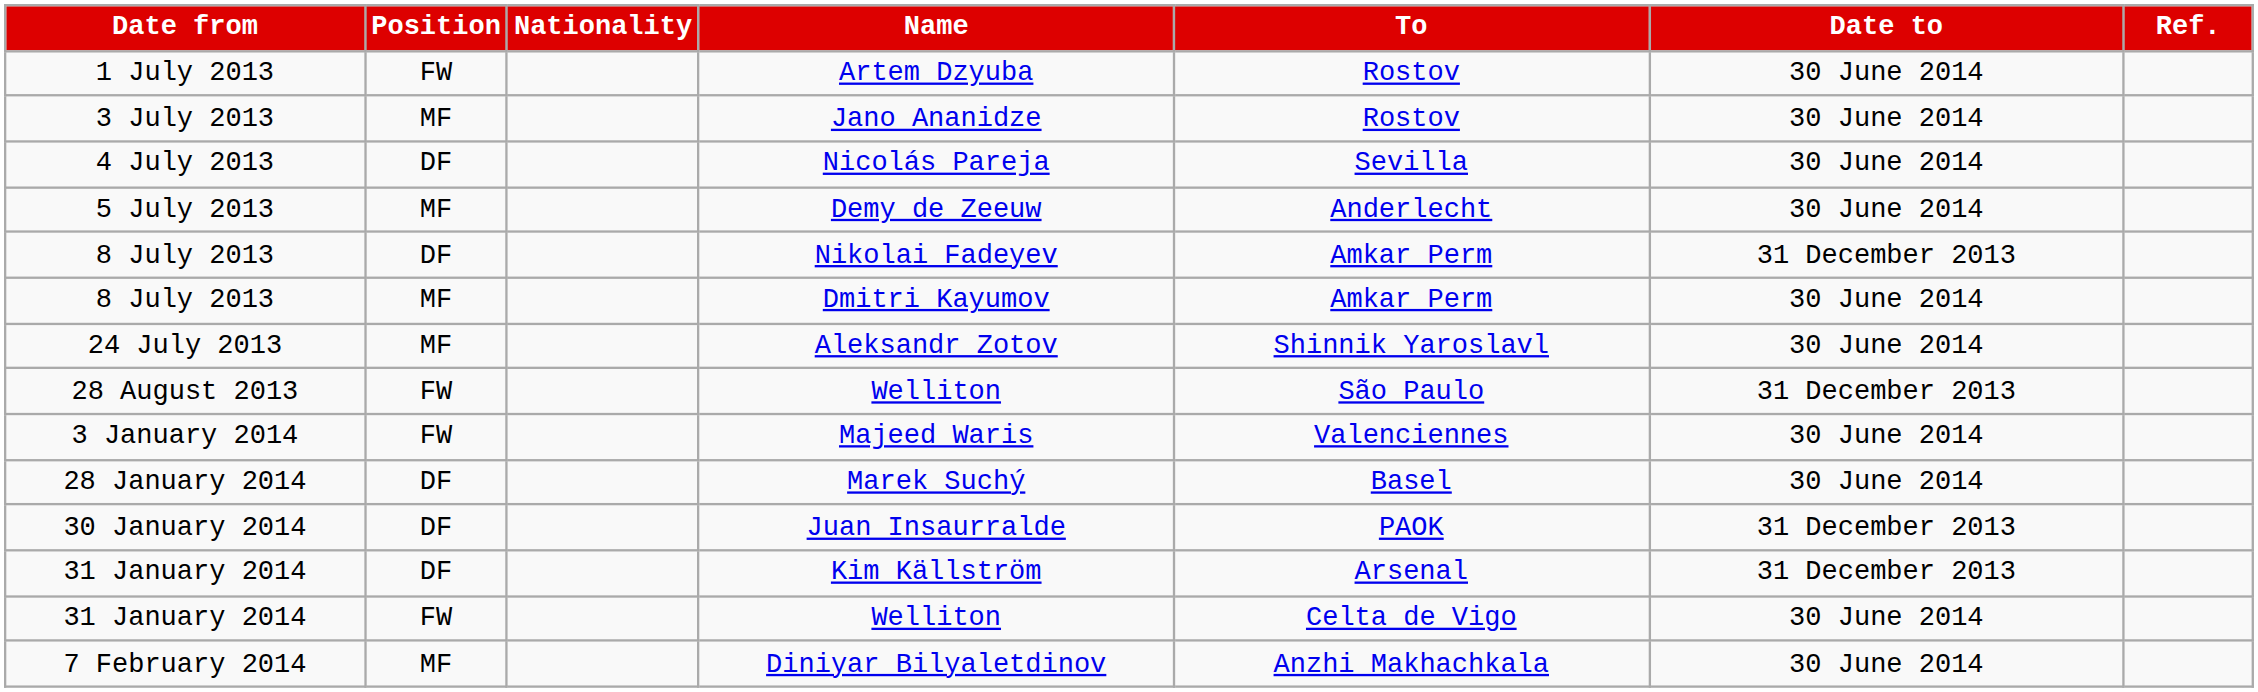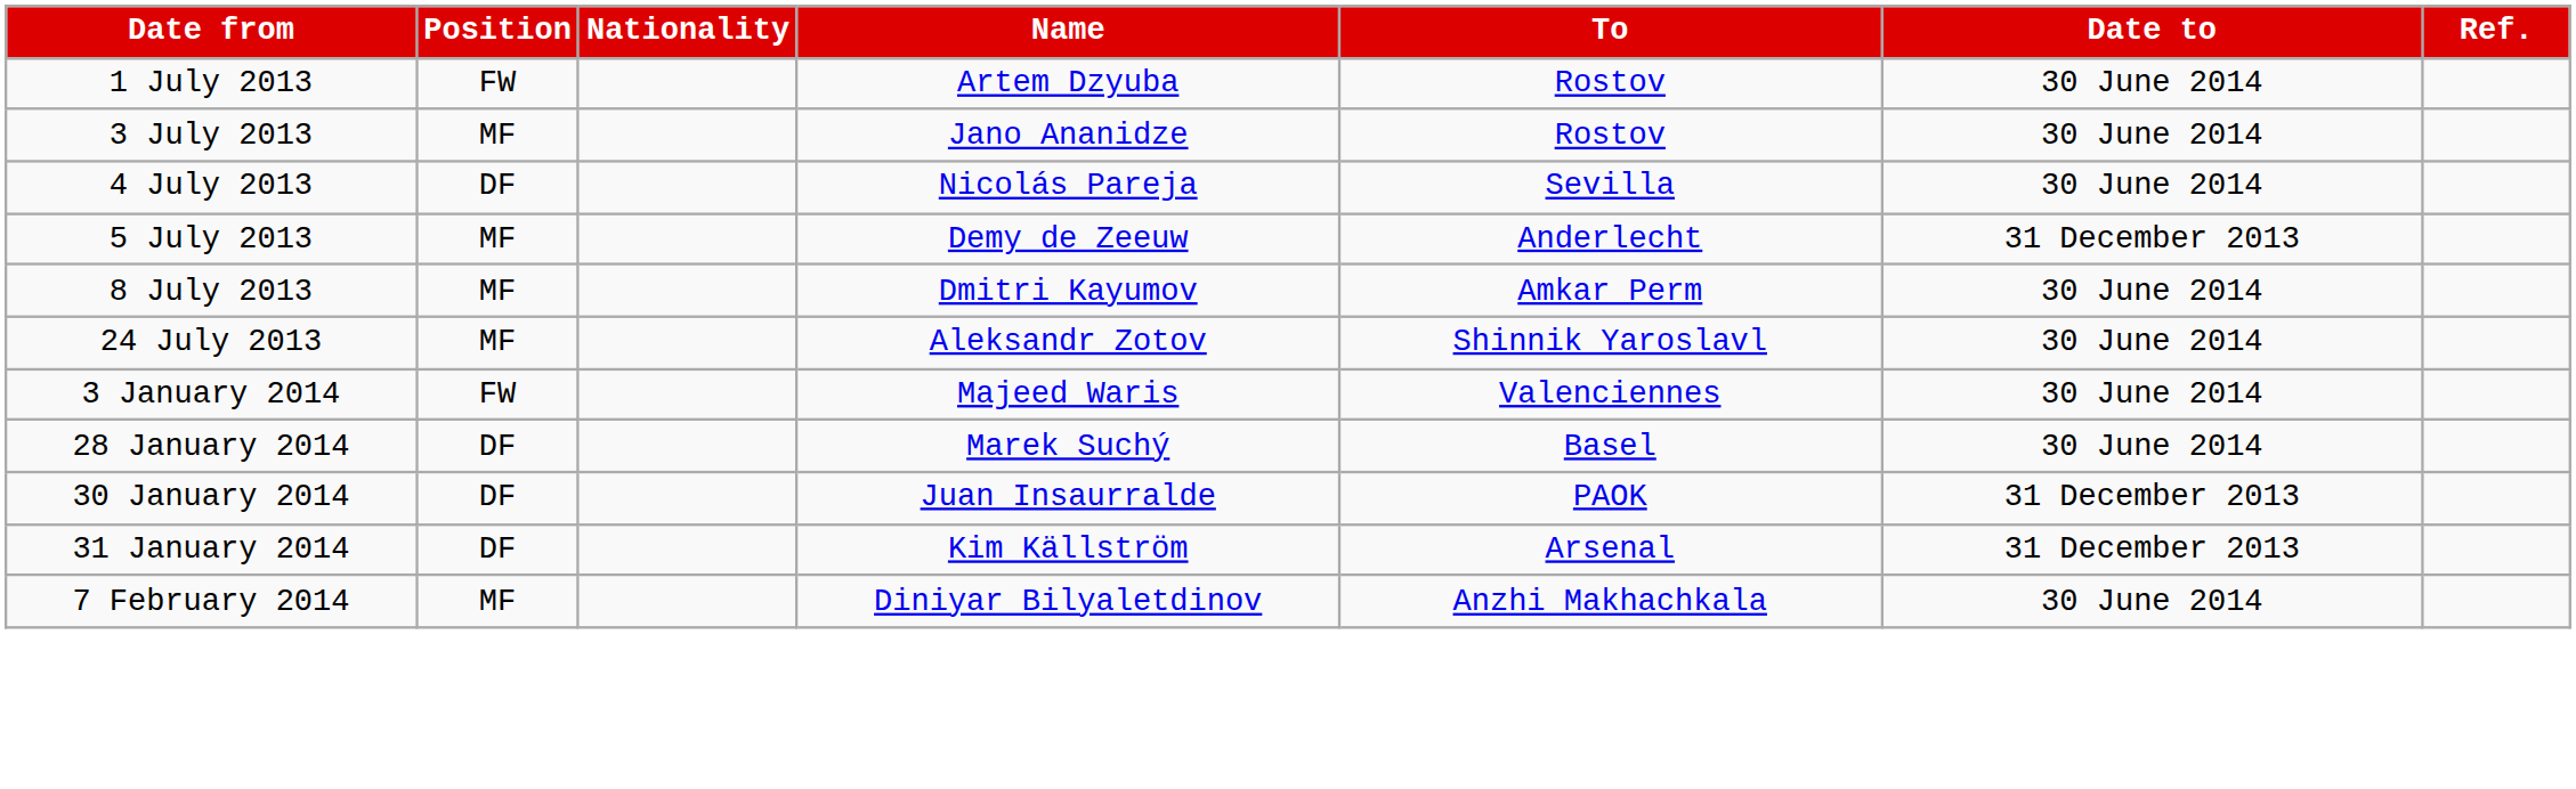Demy de Zeeuw | Date to: 30 June 2014 -> 31 December 2013
- row: 8 July 2013 | DF | Nikolai Fadeyev | Amkar Perm | 31 December 2013
- row: 28 August 2013 | FW | Welliton | São Paulo | 31 December 2013
- row: 31 January 2014 | FW | Welliton | Celta de Vigo | 30 June 2014
